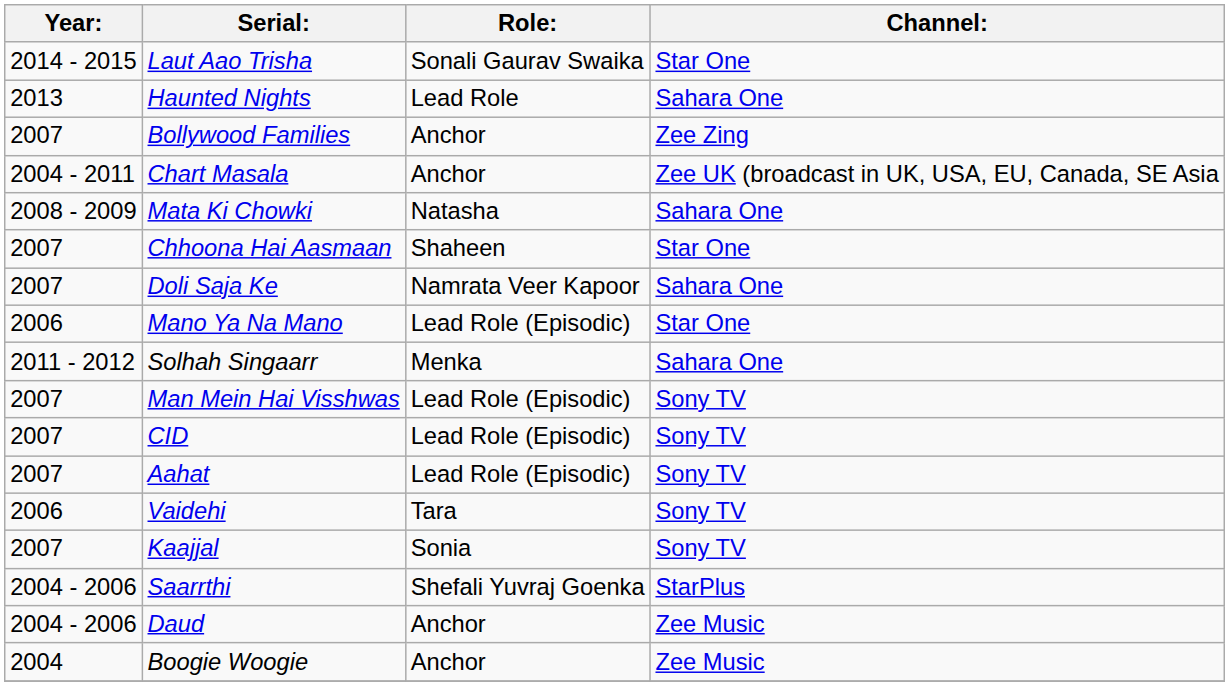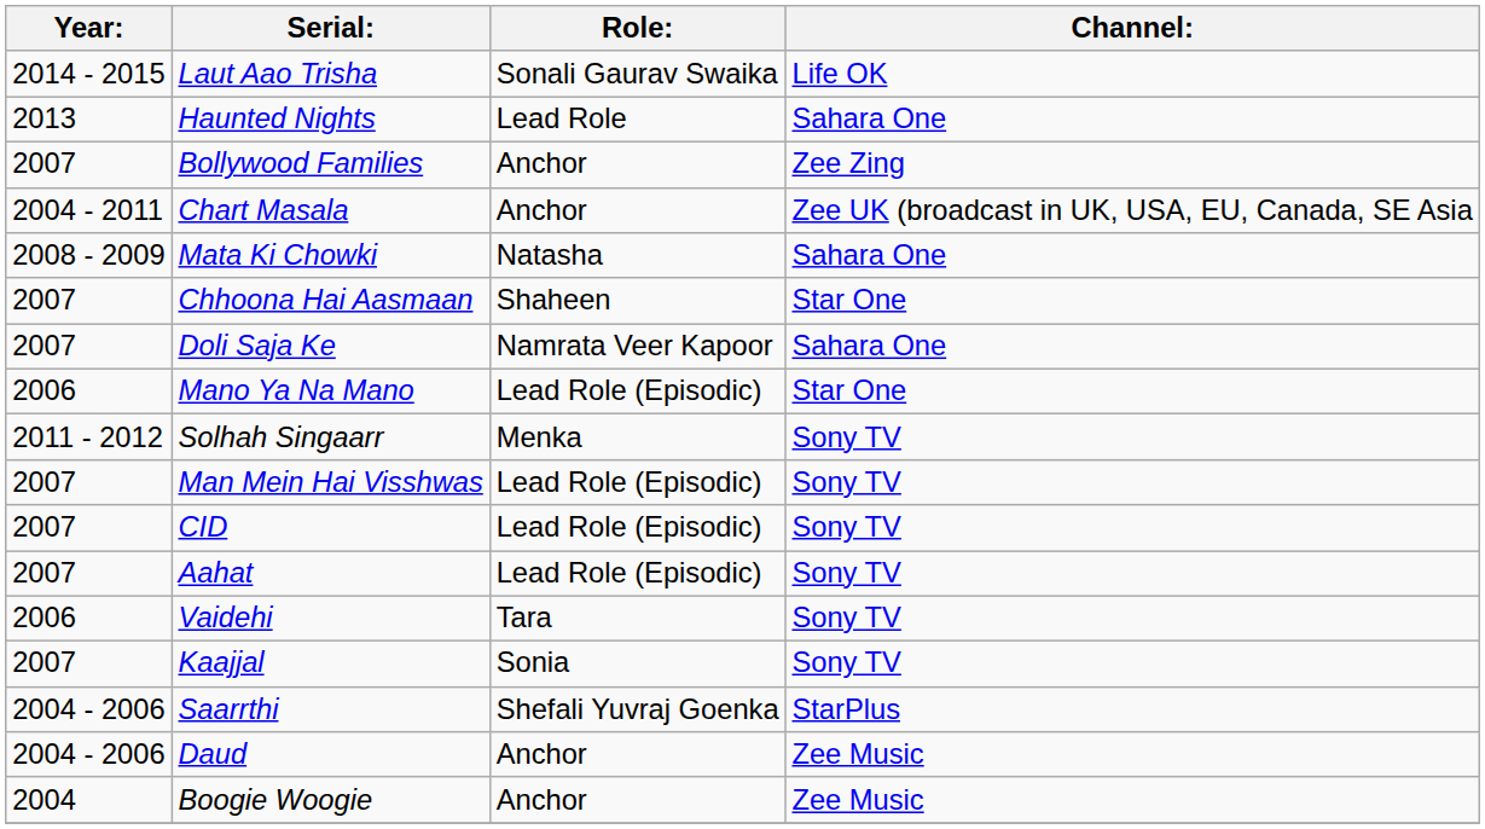Laut Aao Trisha | Channel:: Star One -> Life OK
Solhah Singaarr | Channel:: Sahara One -> Sony TV
